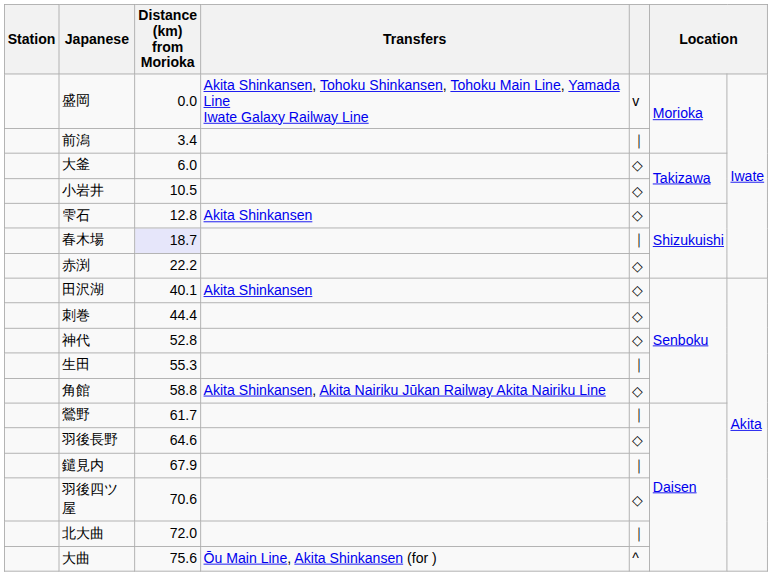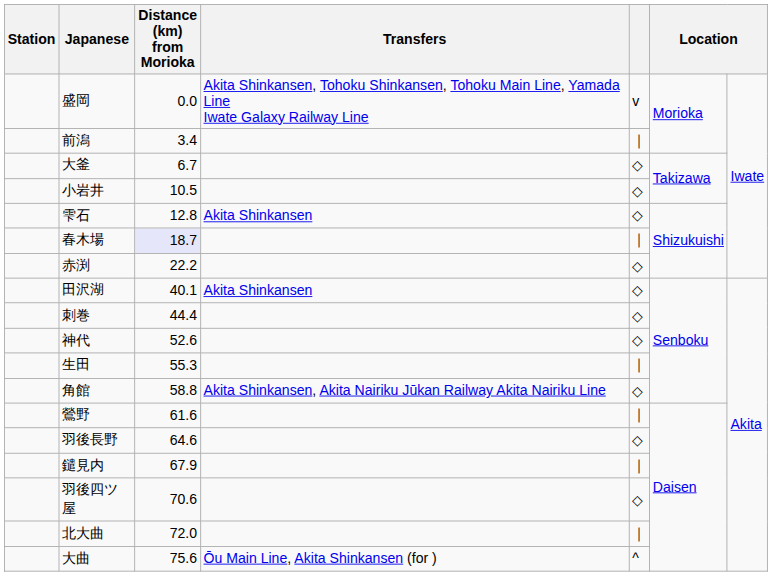大釜 | Distance (km) from Morioka: 6.0 -> 6.7
神代 | Distance (km) from Morioka: 52.8 -> 52.6
鶯野 | Distance (km) from Morioka: 61.7 -> 61.6
